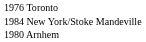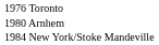rows swapped: 1980 Arnhem <-> 1984 New York/Stoke Mandeville
